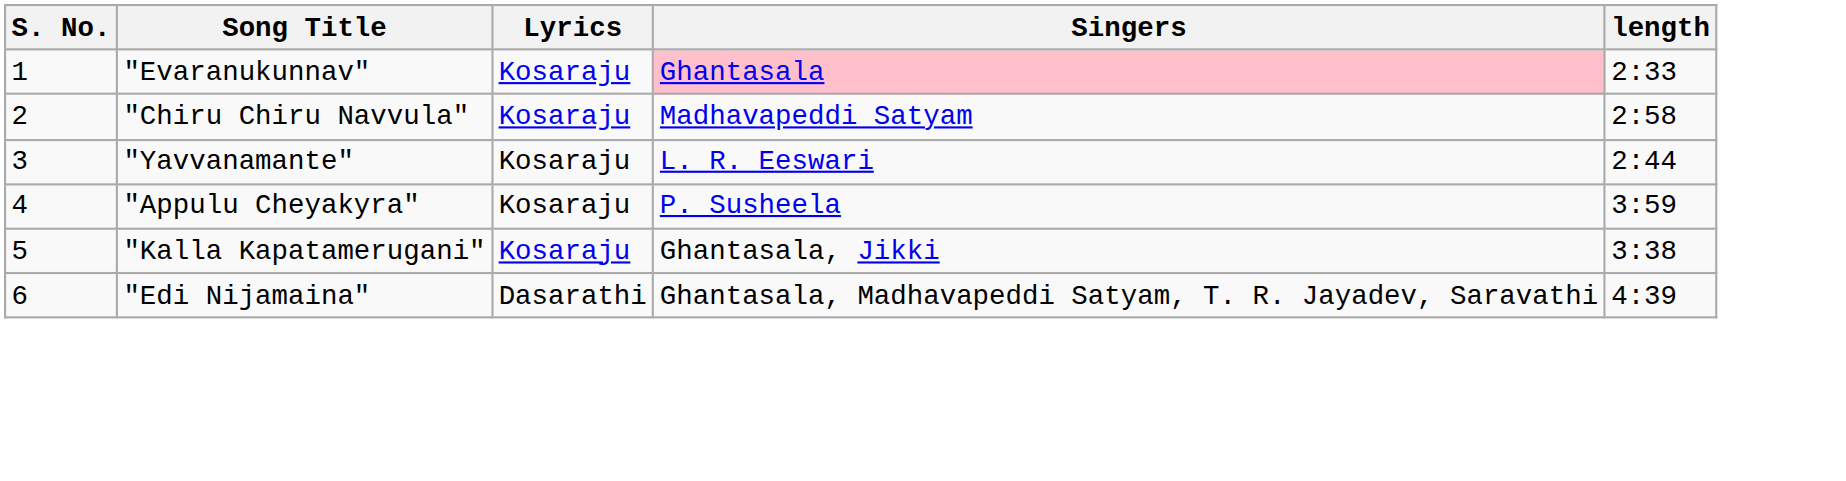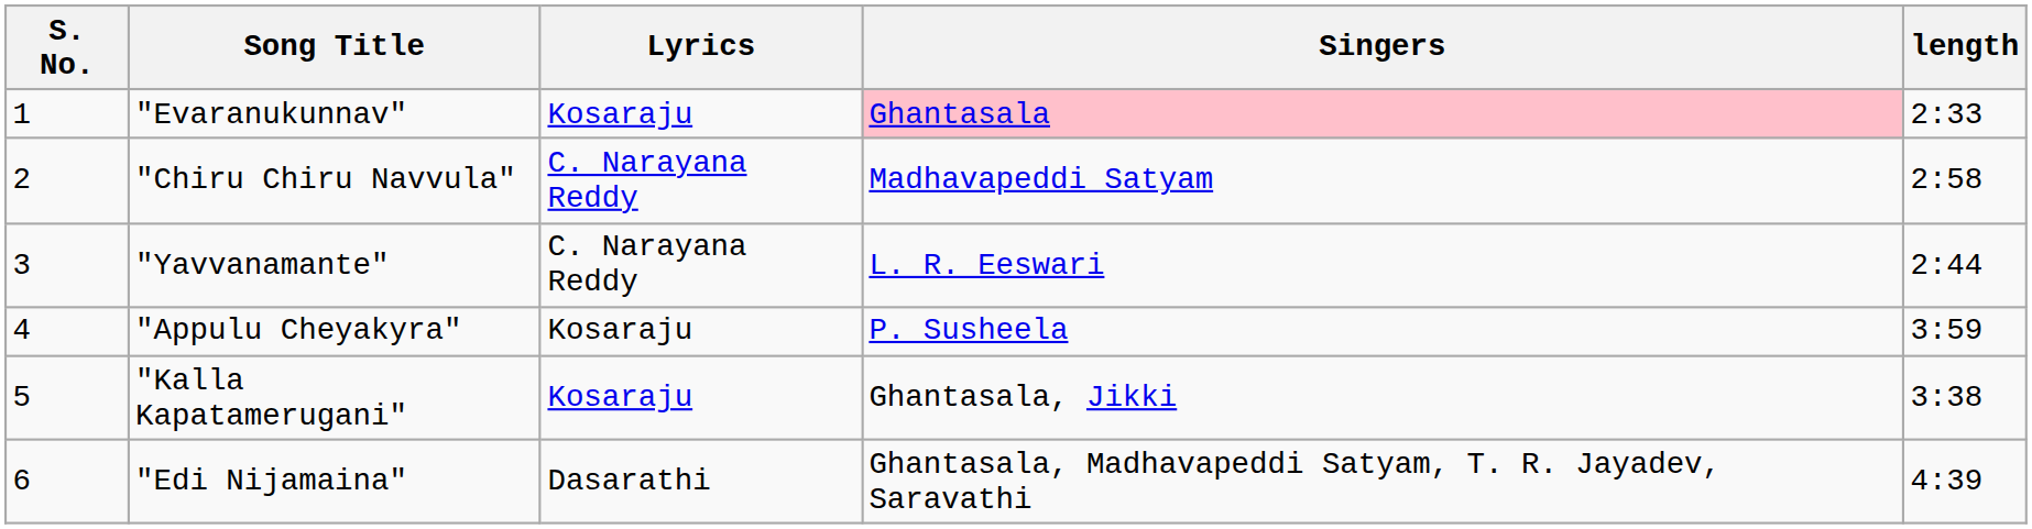"Chiru Chiru Navvula" | Lyrics: Kosaraju -> C. Narayana Reddy
"Yavvanamante" | Lyrics: Kosaraju -> C. Narayana Reddy
